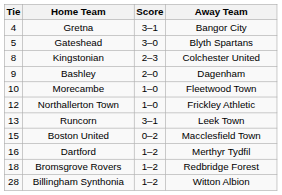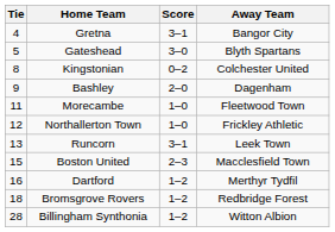Kingstonian | Score: 2–3 -> 0–2
Morecambe | Tie: 10 -> 11
Boston United | Score: 0–2 -> 2–3
